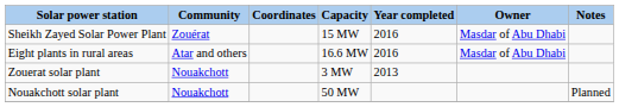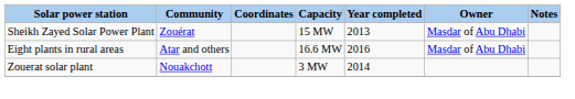Sheikh Zayed Solar Power Plant | Year completed: 2016 -> 2013
Zouerat solar plant | Year completed: 2013 -> 2014
- row: Nouakchott solar plant | Nouakchott | 50 MW | Planned
